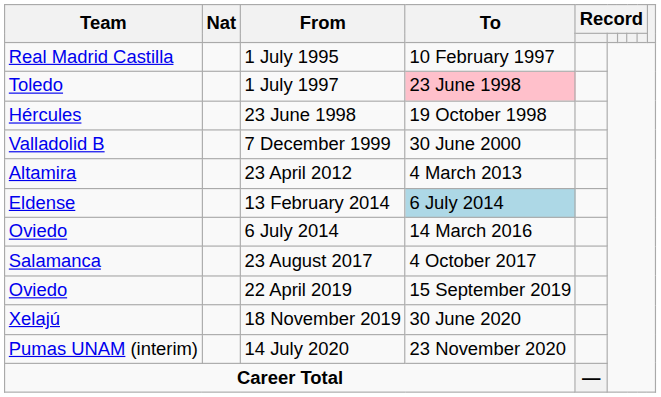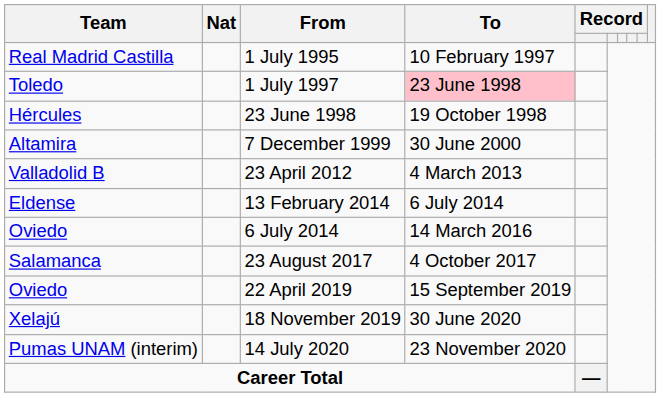7 December 1999 | Team: Valladolid B -> Altamira
23 April 2012 | Team: Altamira -> Valladolid B
13 February 2014 | To: lightblue background -> no background
